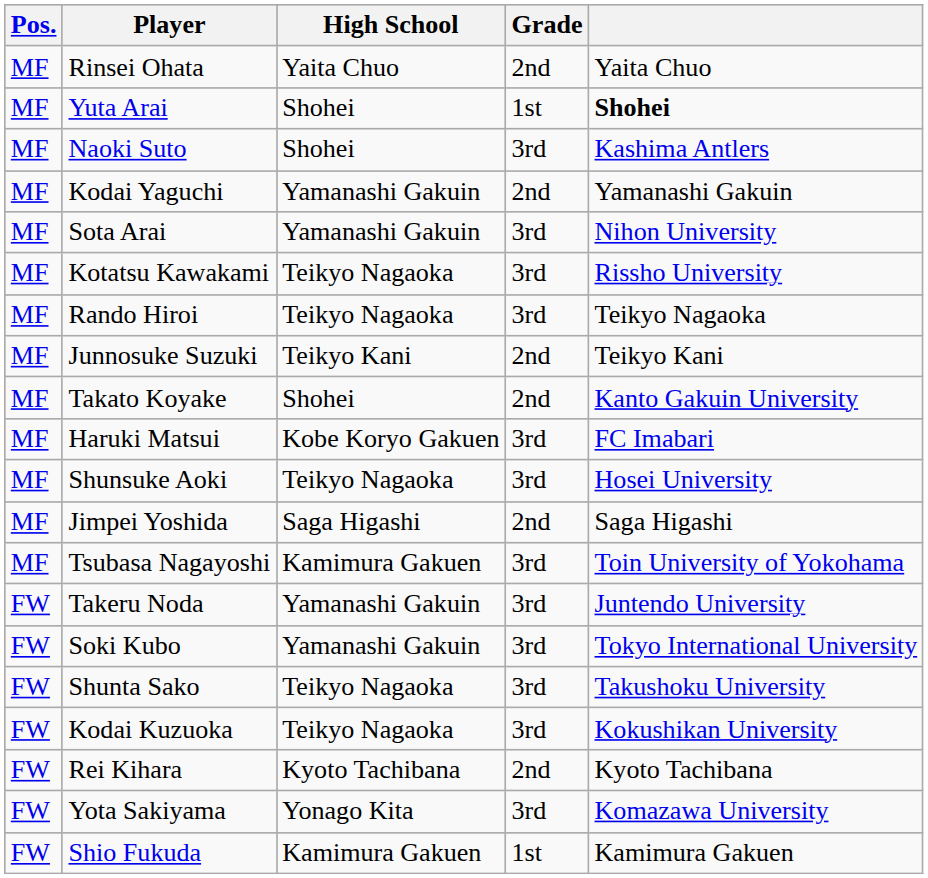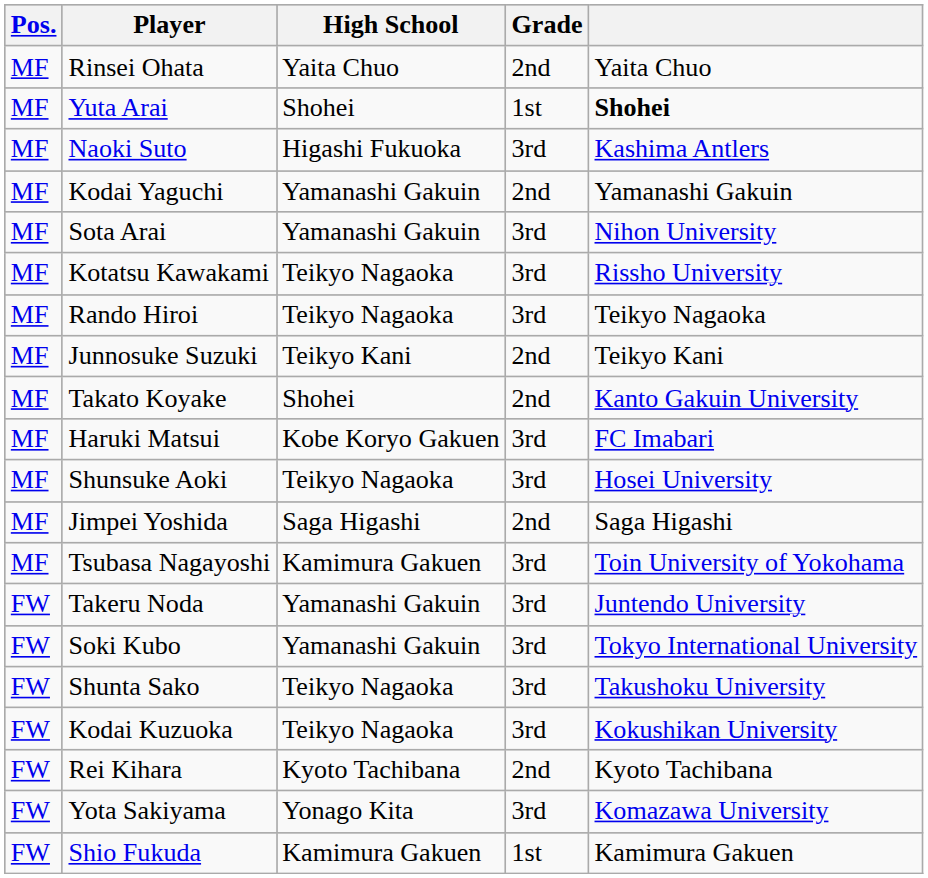Naoki Suto | High School: Shohei -> Higashi Fukuoka
